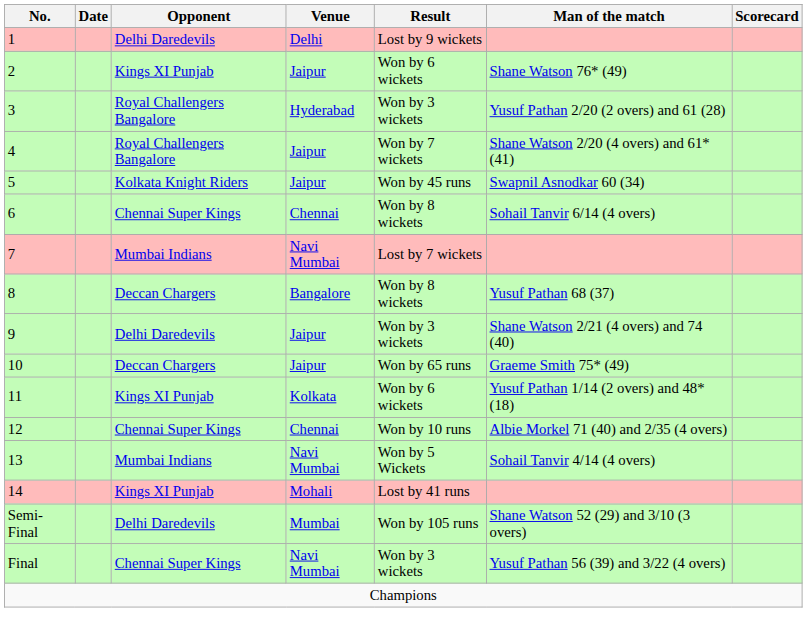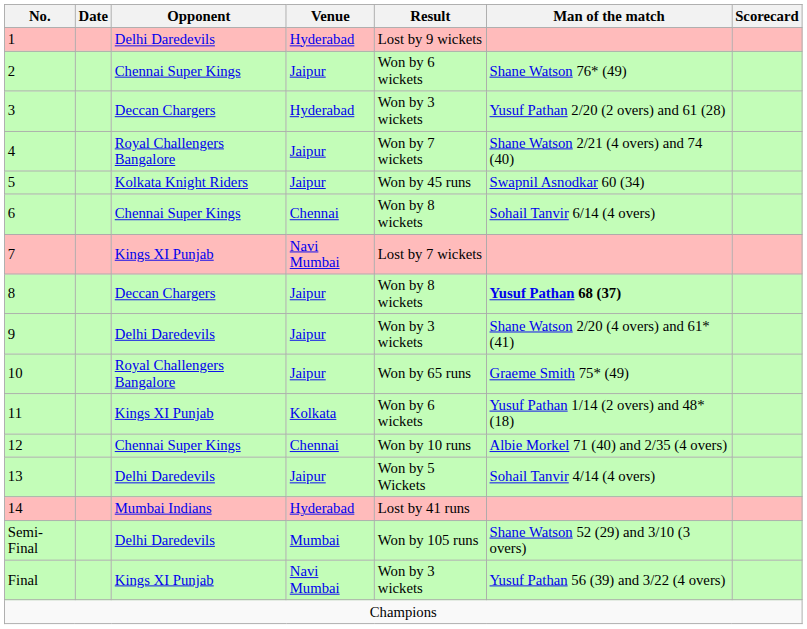1 | Venue: Delhi -> Hyderabad
2 | Opponent: Kings XI Punjab -> Chennai Super Kings
3 | Opponent: Royal Challengers Bangalore -> Deccan Chargers
4 | Man of the match: Shane Watson 2/20 (4 overs) and 61* (41) -> Shane Watson 2/21 (4 overs) and 74 (40)
7 | Opponent: Mumbai Indians -> Kings XI Punjab
8 | Venue: Bangalore -> Jaipur
8 | Man of the match: normal -> bold
9 | Man of the match: Shane Watson 2/21 (4 overs) and 74 (40) -> Shane Watson 2/20 (4 overs) and 61* (41)
10 | Opponent: Deccan Chargers -> Royal Challengers Bangalore
13 | Opponent: Mumbai Indians -> Delhi Daredevils
13 | Venue: Navi Mumbai -> Jaipur
14 | Opponent: Kings XI Punjab -> Mumbai Indians
14 | Venue: Mohali -> Hyderabad
Final | Opponent: Chennai Super Kings -> Kings XI Punjab
